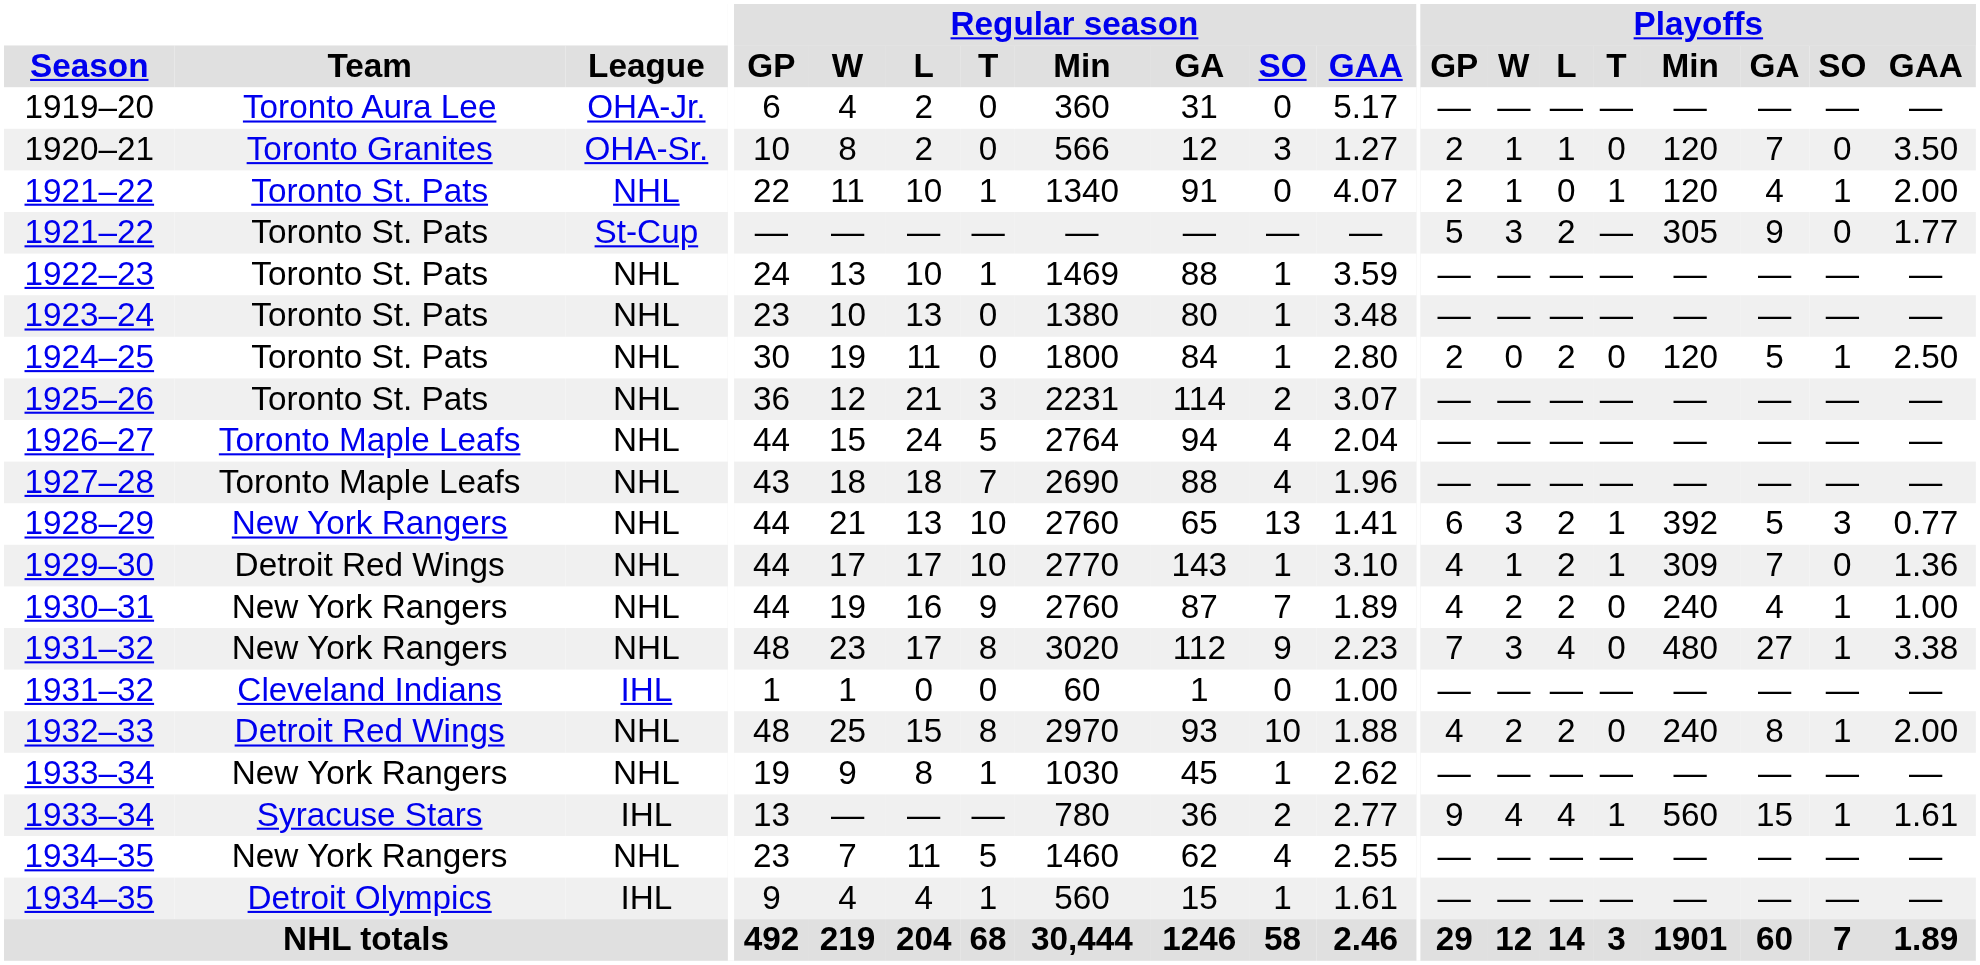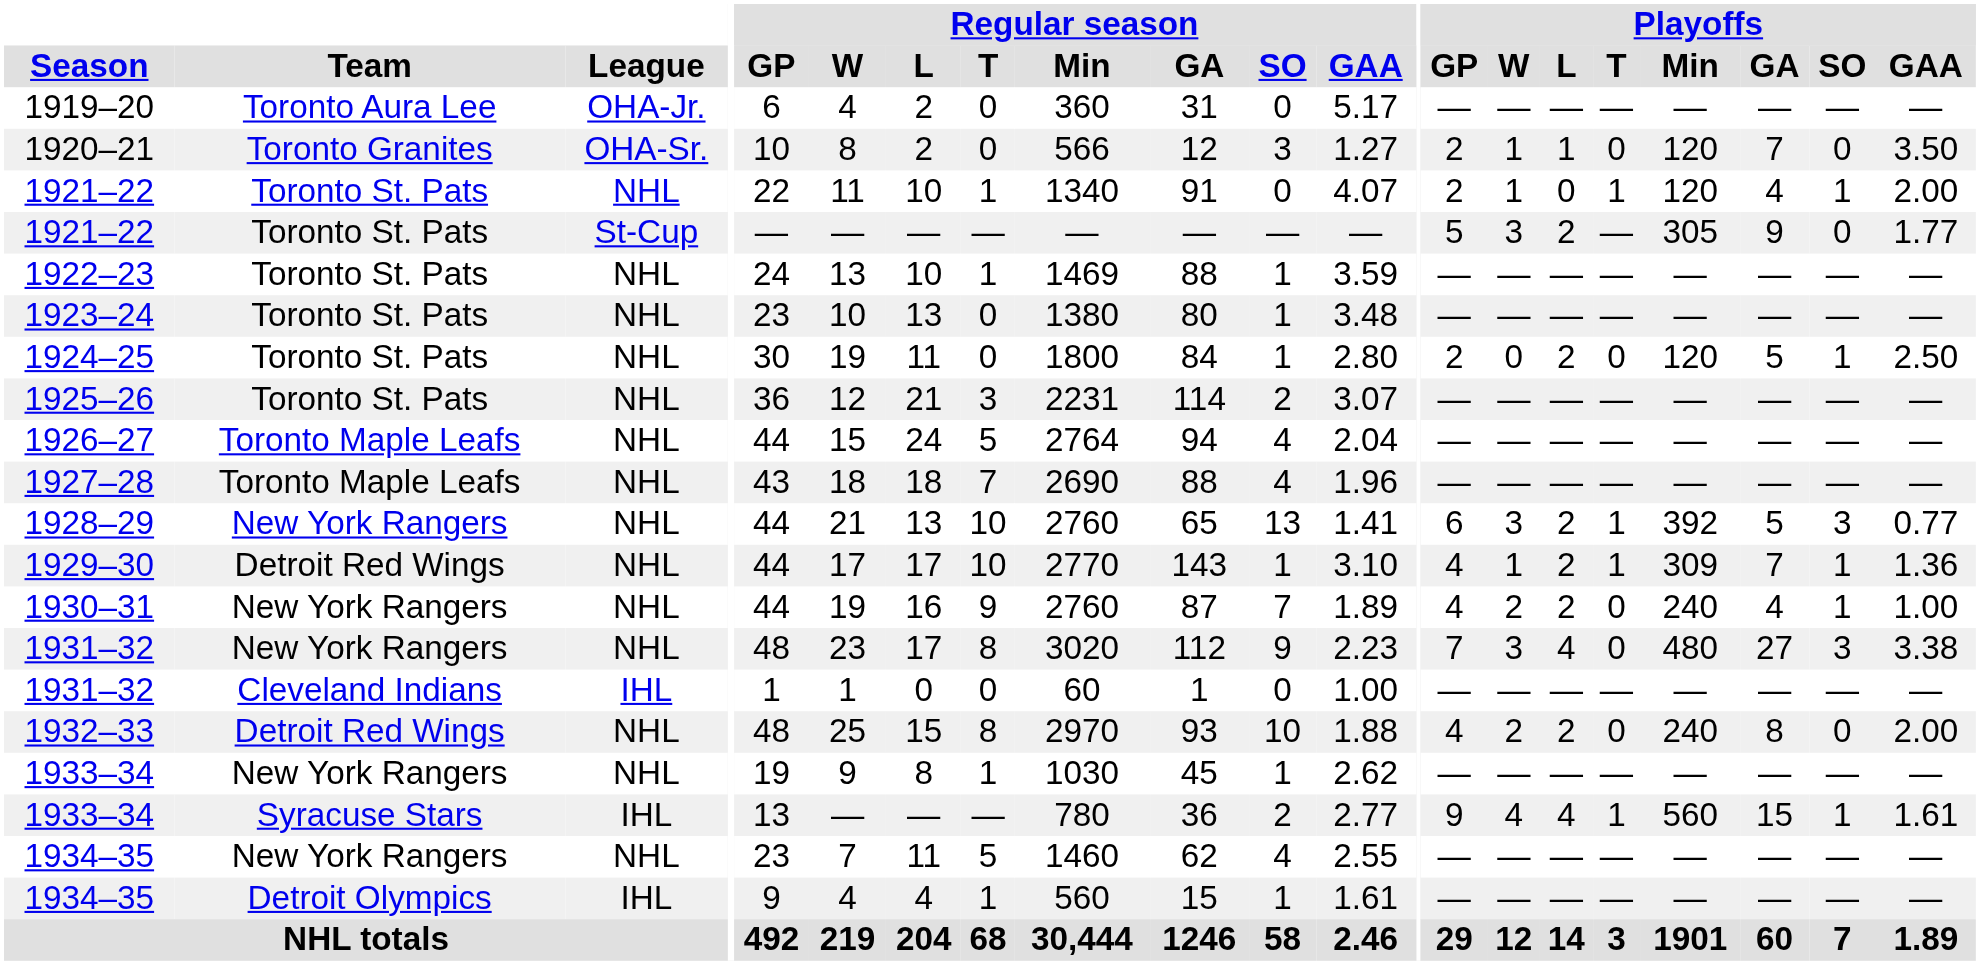1929–30 | Playoffs / SO: 0 -> 1
1931–32 / NHL | Playoffs / SO: 1 -> 3
1932–33 | Playoffs / SO: 1 -> 0
